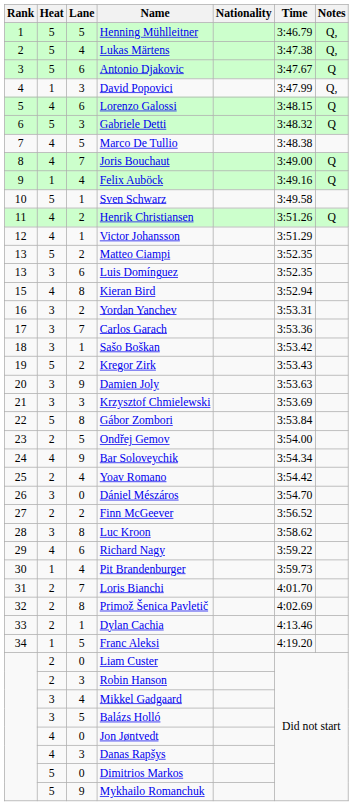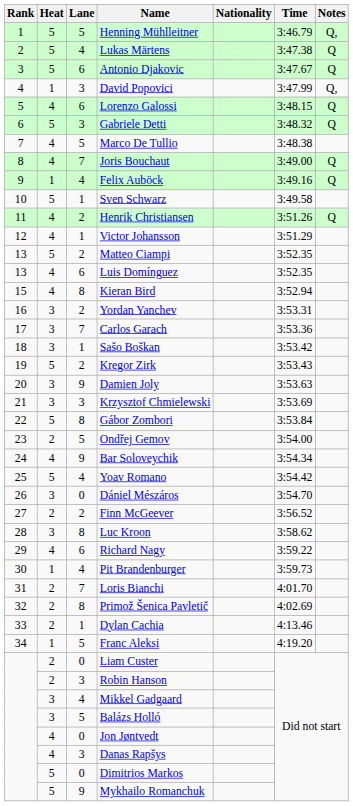Lukas Märtens | Notes: Q, -> Q
Luis Domínguez | Heat: 3 -> 4
Yoav Romano | Heat: 2 -> 5
